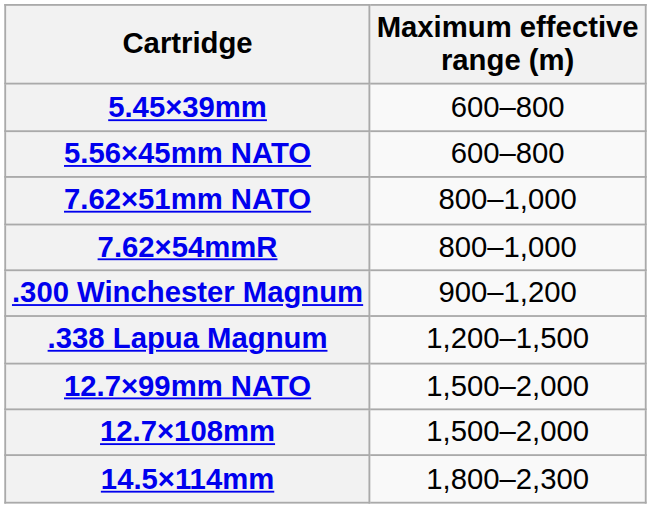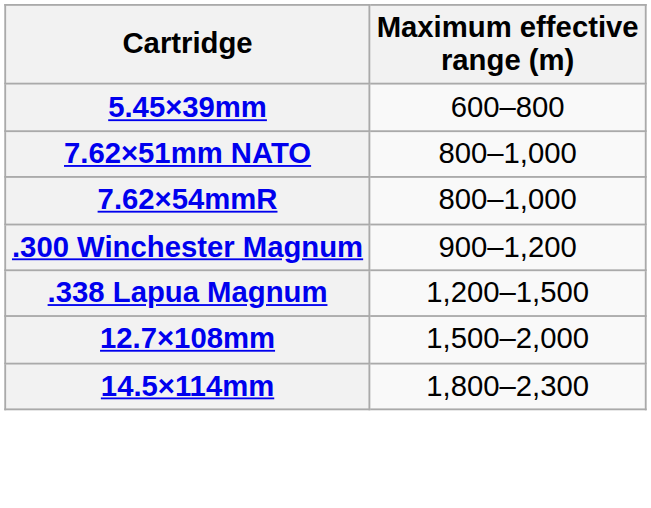- row: 5.56×45mm NATO | 600–800
- row: 12.7×99mm NATO | 1,500–2,000
